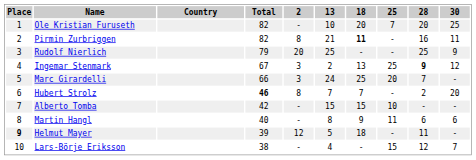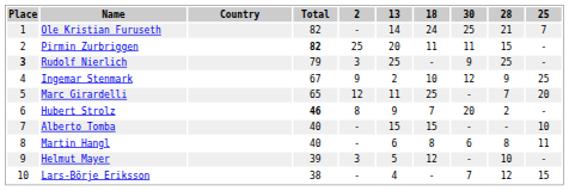columns swapped: 25 <-> 30
Ole Kristian Furuseth | 13: 10 -> 14
Ole Kristian Furuseth | 18: 20 -> 24
Ole Kristian Furuseth | 28: 20 -> 21
Pirmin Zurbriggen | Total: normal -> bold
Pirmin Zurbriggen | 2: 8 -> 25
Pirmin Zurbriggen | 13: 21 -> 20
Pirmin Zurbriggen | 18: bold -> normal
Pirmin Zurbriggen | 28: 16 -> 15
Rudolf Nierlich | Place: normal -> bold
Rudolf Nierlich | 2: 20 -> 3
Ingemar Stenmark | 2: 3 -> 9
Ingemar Stenmark | 18: 13 -> 10
Ingemar Stenmark | 28: bold -> normal
Marc Girardelli | Total: 66 -> 65
Marc Girardelli | 2: 3 -> 12
Marc Girardelli | 13: 24 -> 11
Hubert Strolz | 13: 7 -> 9
Alberto Tomba | Total: 42 -> 40
Martin Hangl | 13: 8 -> 6
Martin Hangl | 18: 9 -> 8
Martin Hangl | 28: 6 -> 8
Helmut Mayer | Place: bold -> normal
Helmut Mayer | 2: 12 -> 3
Helmut Mayer | 18: 18 -> 12
Helmut Mayer | 28: 11 -> 10
